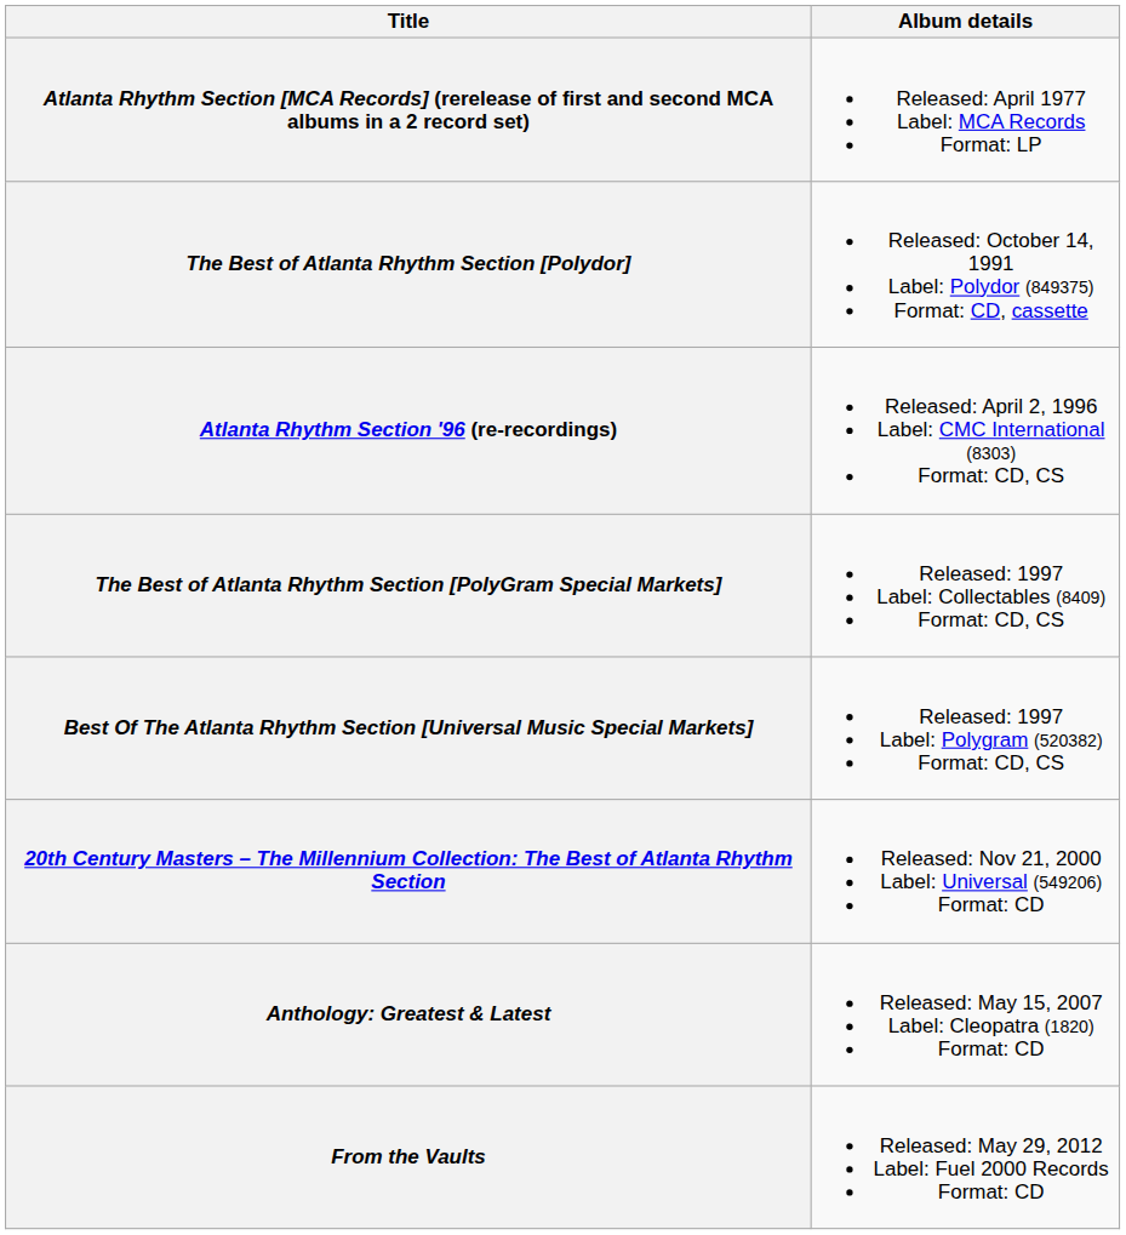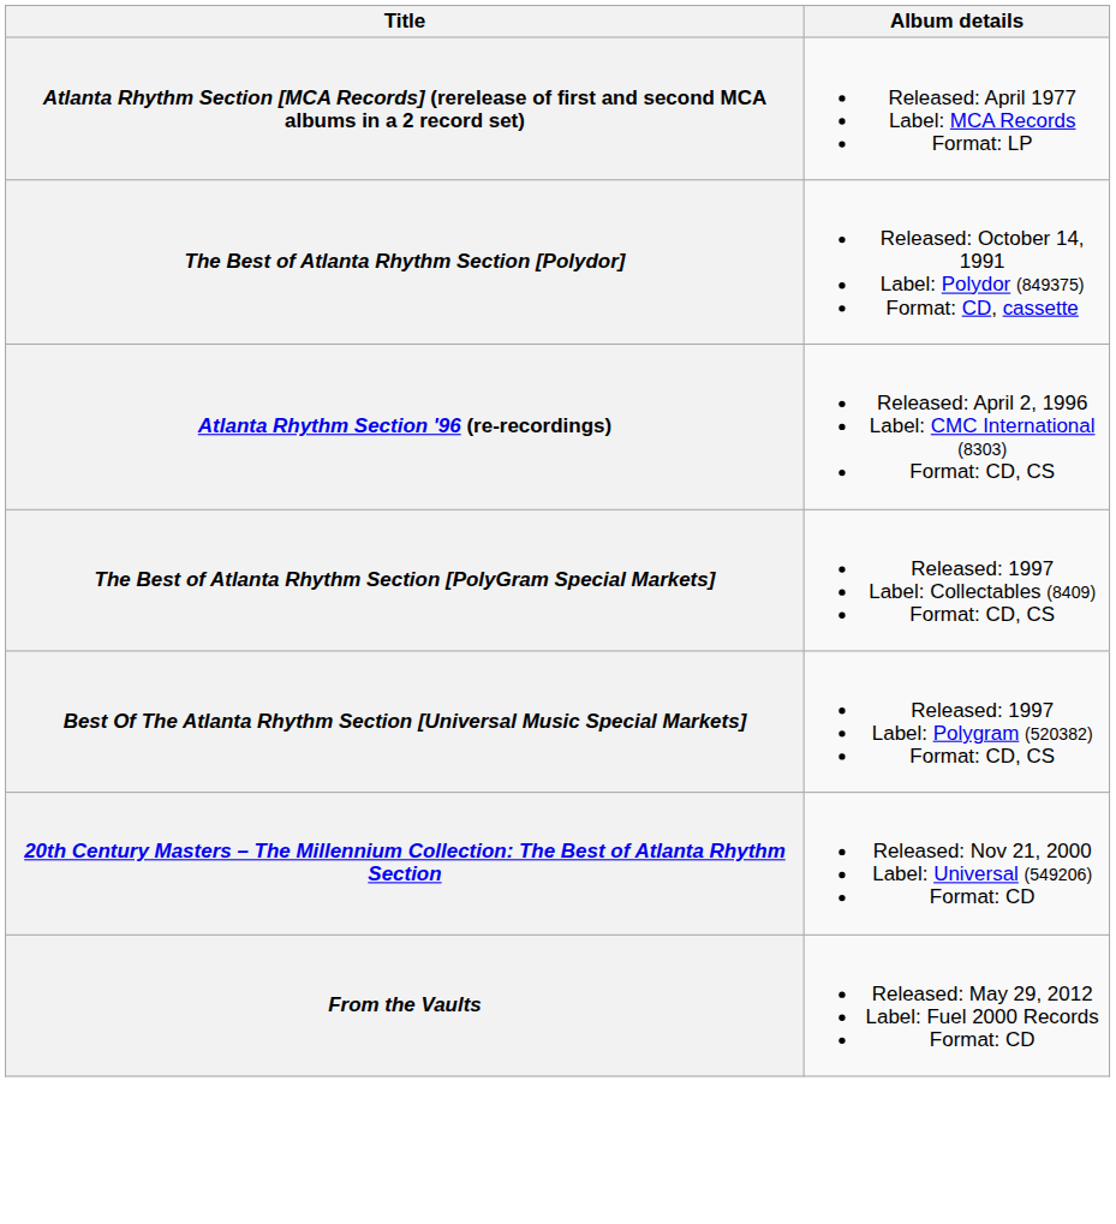- row: Anthology: Greatest & Latest | Released: May 15, 2007 Label: Cleopatra (1820) Format: CD
